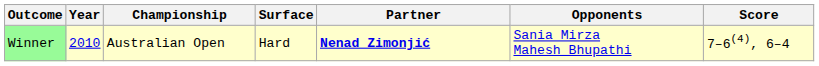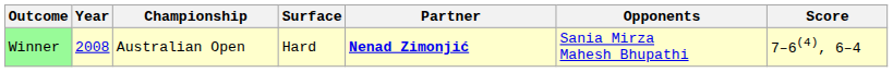Winner | Year: 2010 -> 2008
